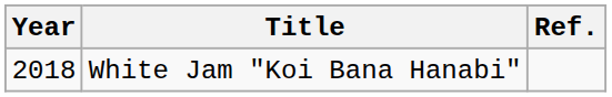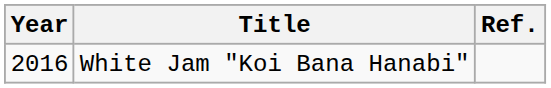White Jam "Koi Bana Hanabi" | Year: 2018 -> 2016
